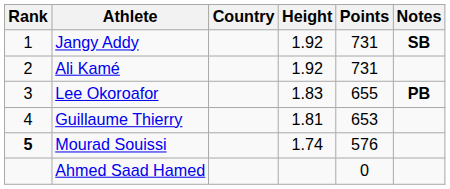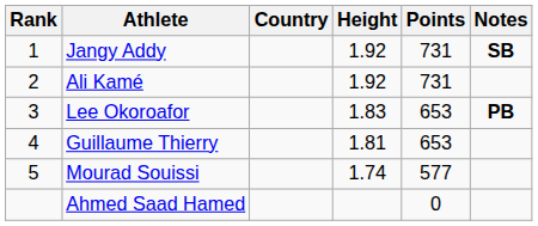Lee Okoroafor | Points: 655 -> 653
Mourad Souissi | Rank: bold -> normal
Mourad Souissi | Points: 576 -> 577
